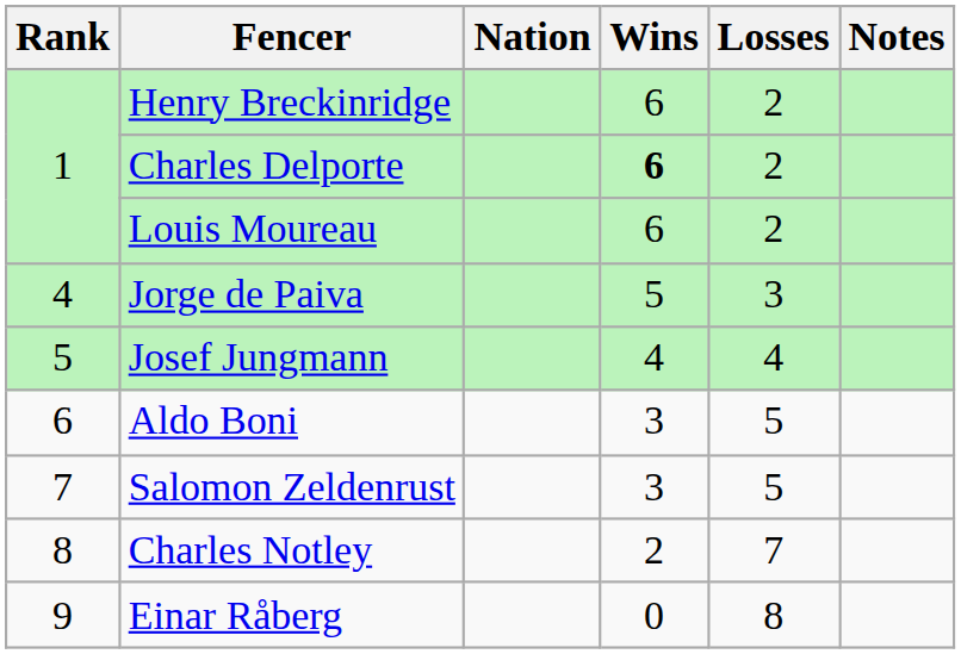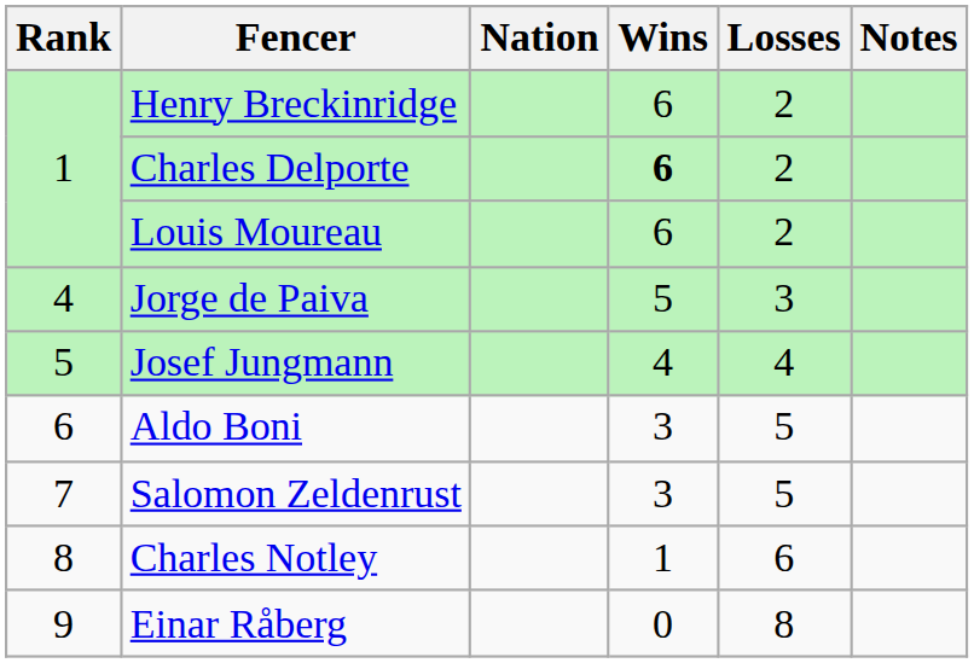Charles Notley | Wins: 2 -> 1
Charles Notley | Losses: 7 -> 6
